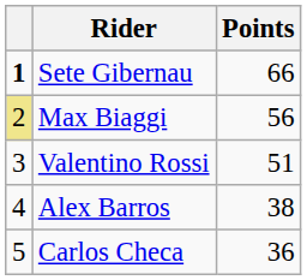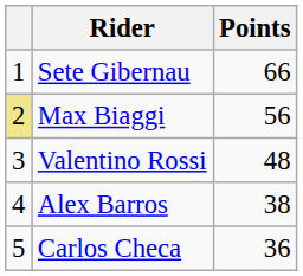Sete Gibernau | column 1: bold -> normal
Valentino Rossi | Points: 51 -> 48
